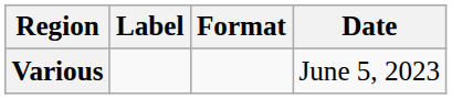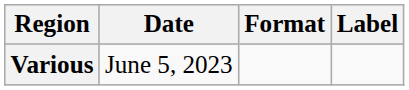columns swapped: Date <-> Label
